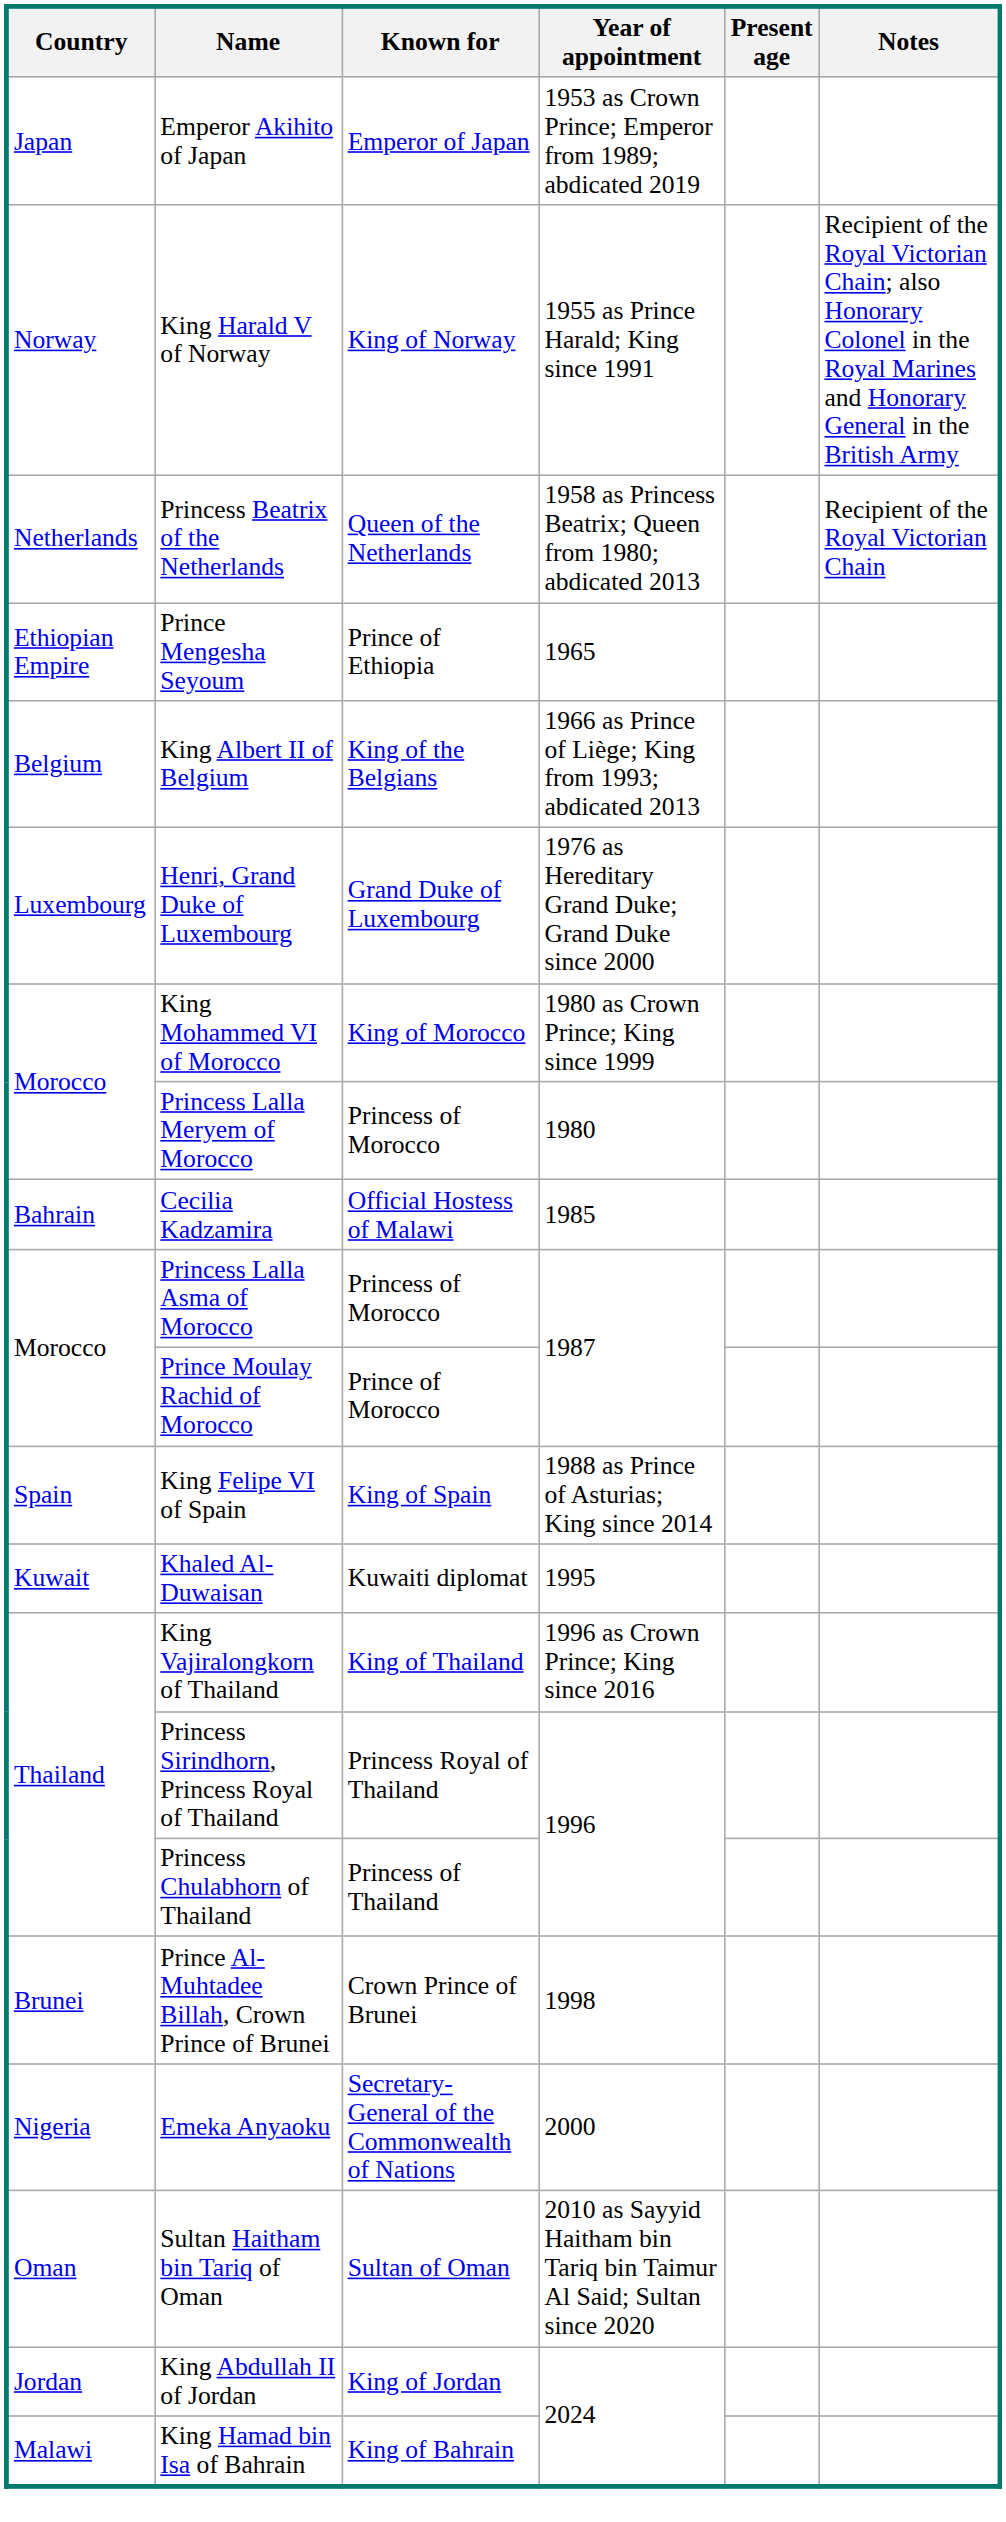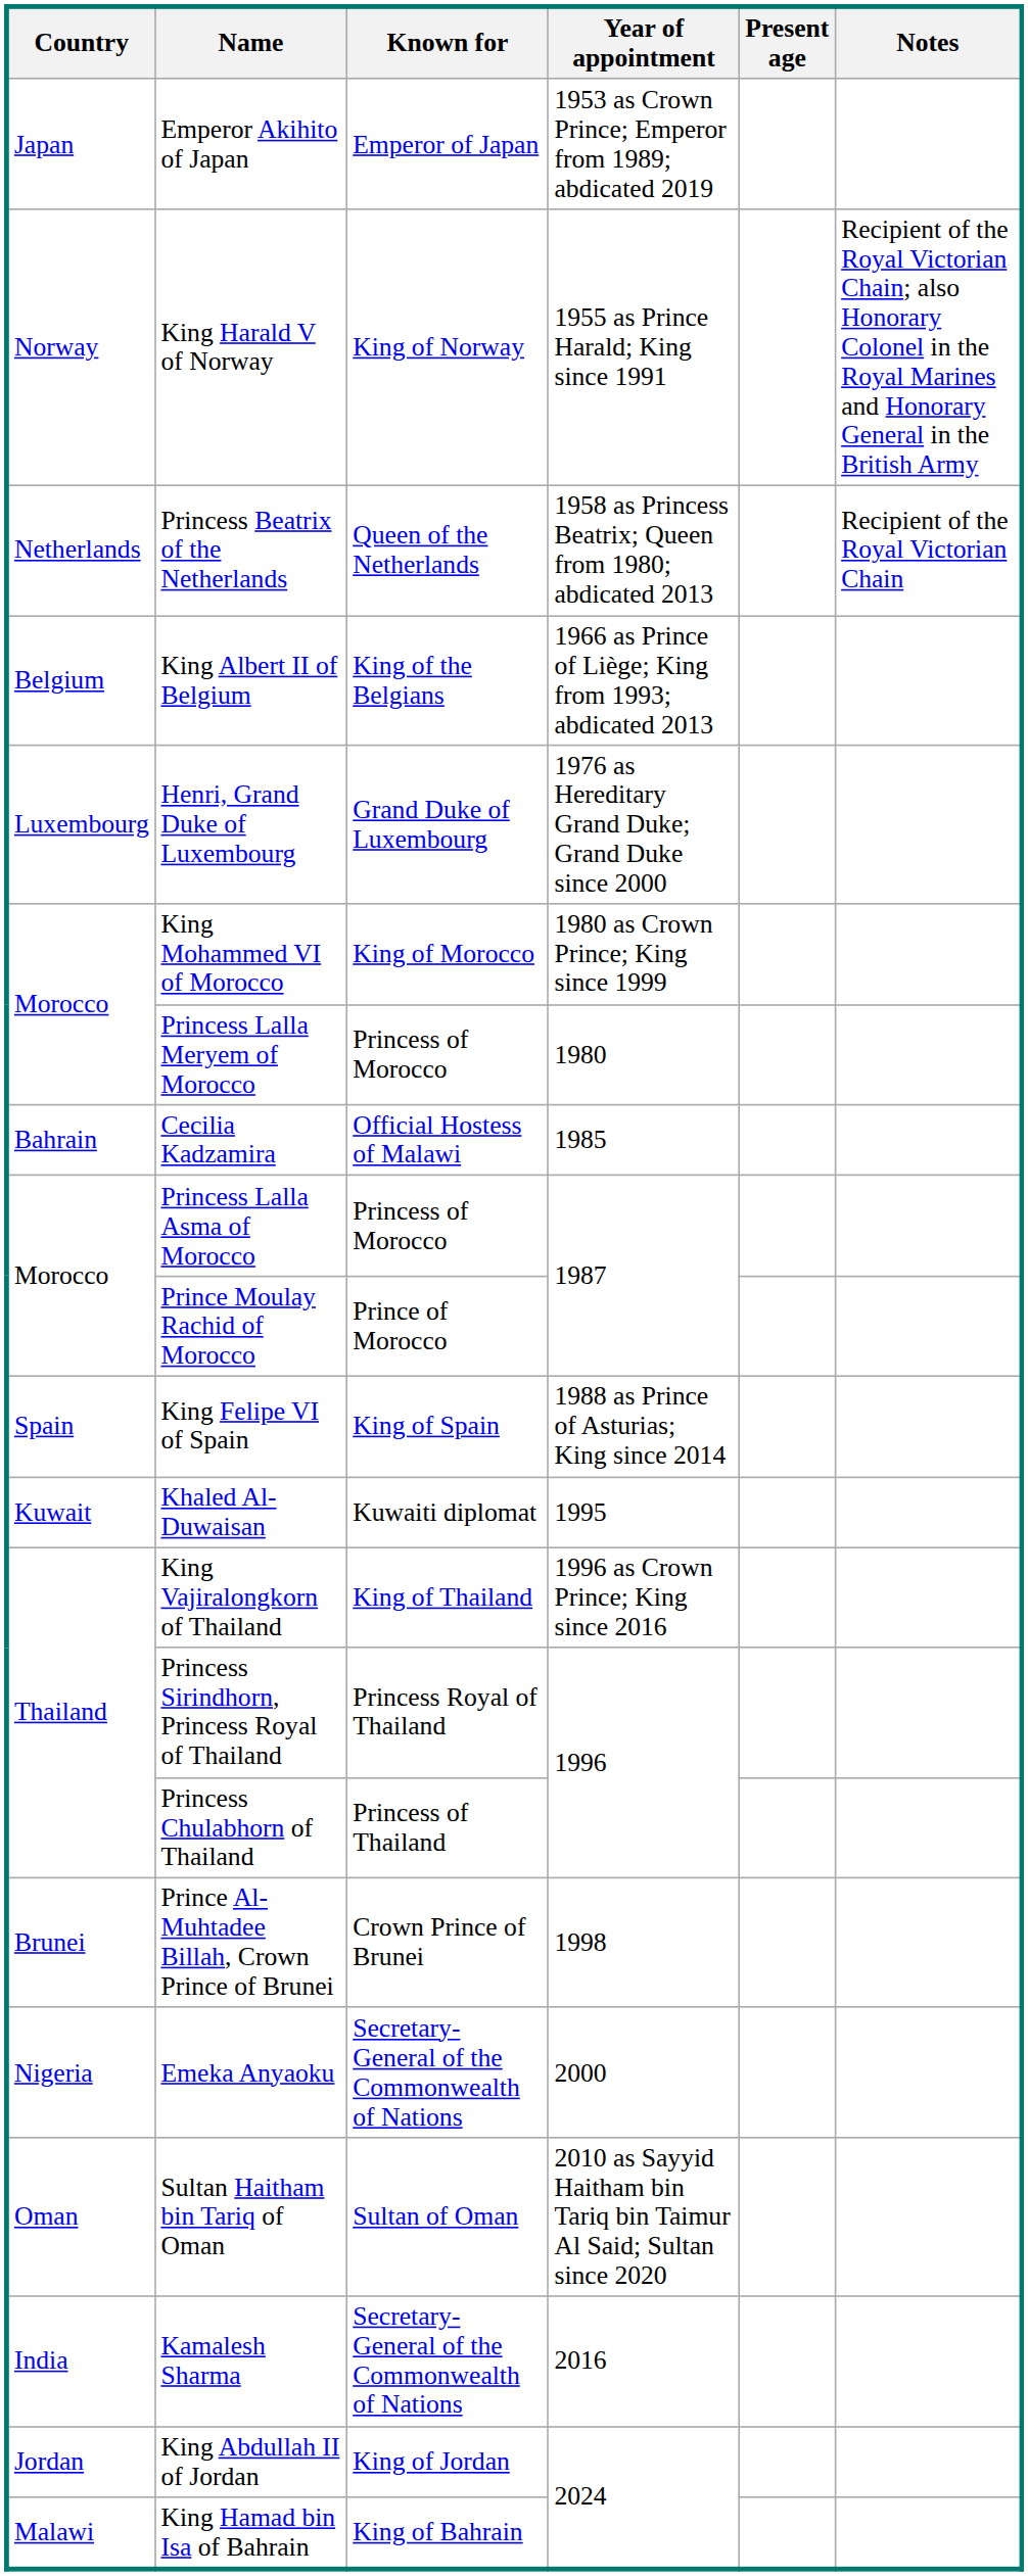- row: Ethiopian Empire | Prince Mengesha Seyoum | Prince of Ethiopia | 1965
+ row: India | Kamalesh Sharma | Secretary-General of the Commonwealth of Nations | 2016
